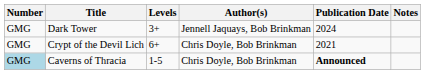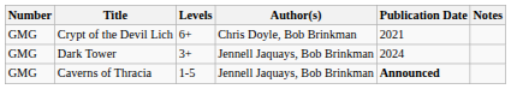rows swapped: Crypt of the Devil Lich <-> Dark Tower
Caverns of Thracia | Number: lightblue background -> no background
Caverns of Thracia | Author(s): Chris Doyle, Bob Brinkman -> Jennell Jaquays, Bob Brinkman
